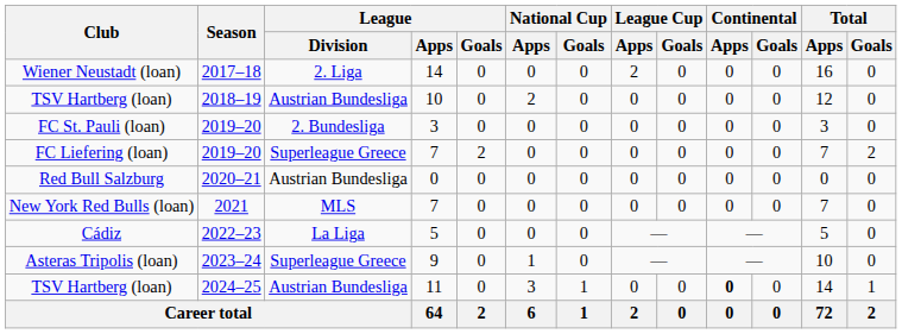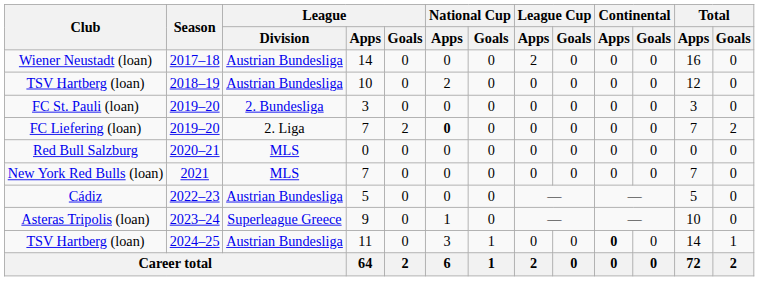Wiener Neustadt (loan) | League / Division: 2. Liga -> Austrian Bundesliga
FC Liefering (loan) | League / Division: Superleague Greece -> 2. Liga
FC Liefering (loan) | National Cup / Apps: normal -> bold
Red Bull Salzburg | League / Division: Austrian Bundesliga -> MLS
Cádiz | League / Division: La Liga -> Austrian Bundesliga
